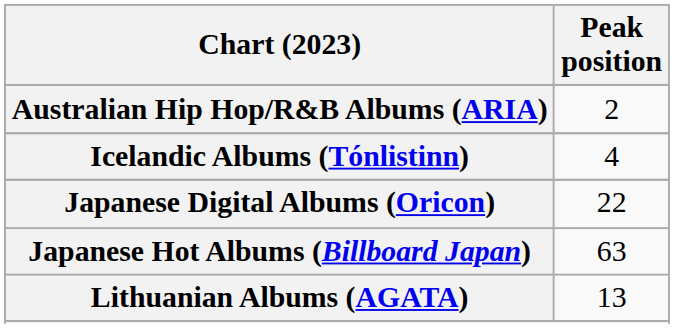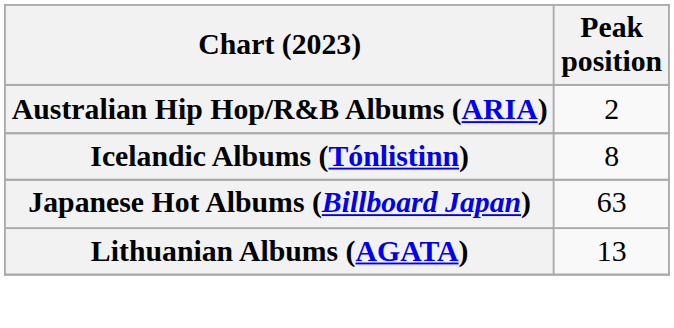Icelandic Albums (Tónlistinn) | Peak position: 4 -> 8
- row: Japanese Digital Albums (Oricon) | 22
